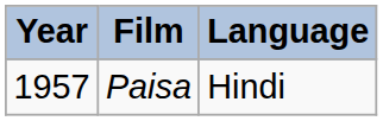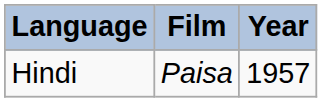columns swapped: Year <-> Language
